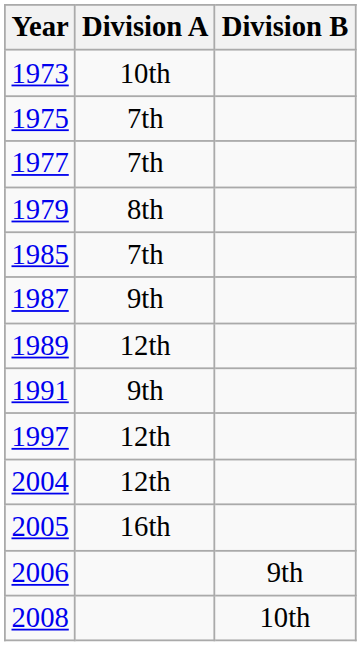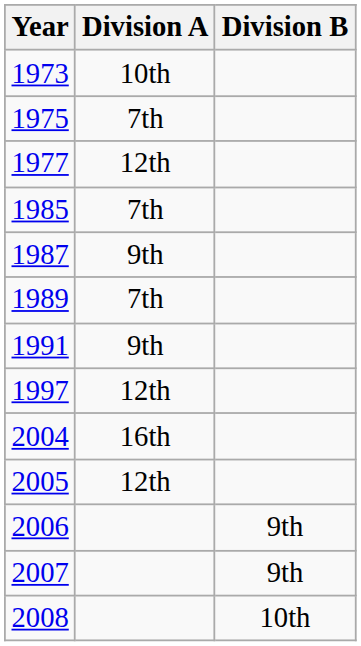1977 | Division A: 7th -> 12th
- row: 1979 | 8th
1989 | Division A: 12th -> 7th
2004 | Division A: 12th -> 16th
2005 | Division A: 16th -> 12th
+ row: 2007 | 9th
